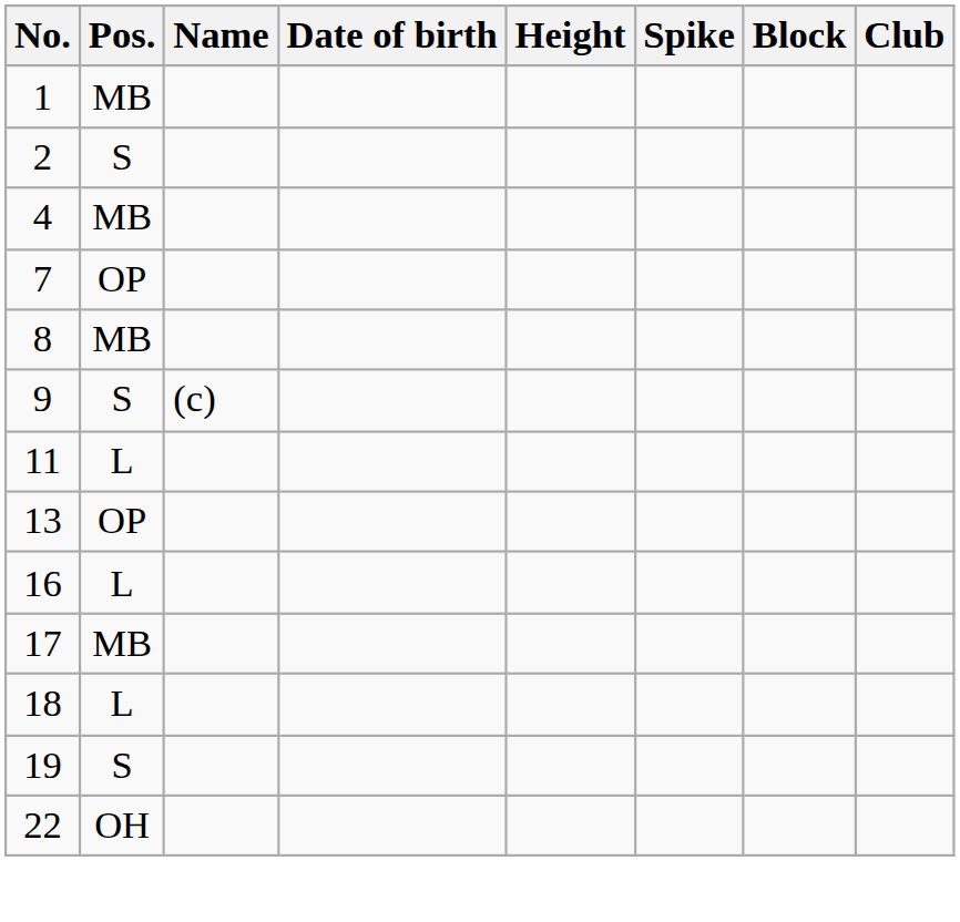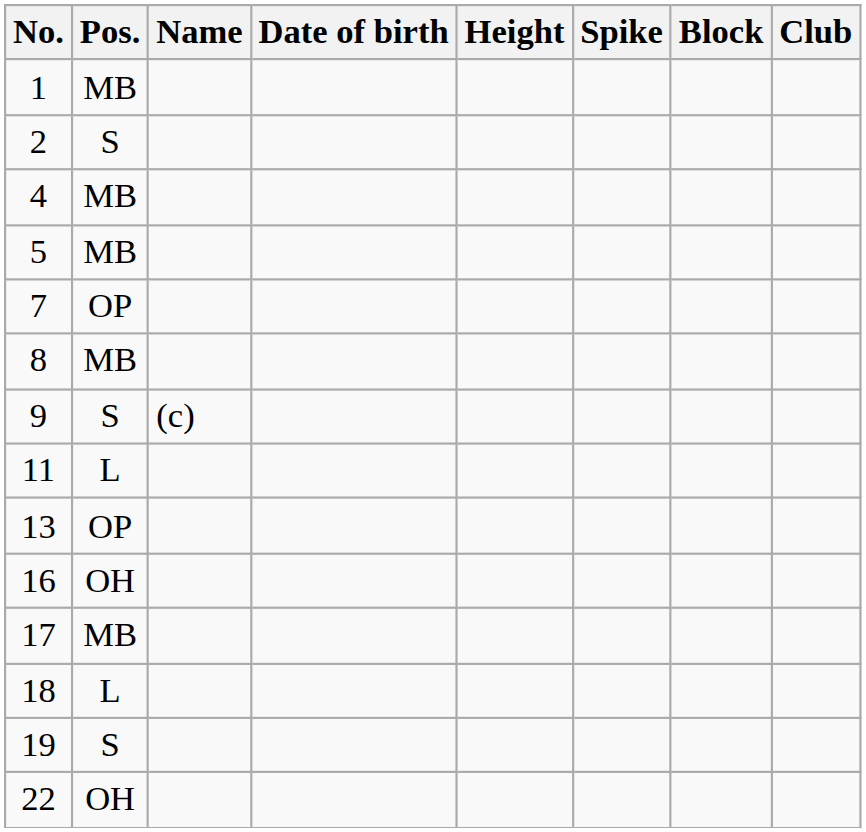+ row: 5 | MB
16 | Pos.: L -> OH
